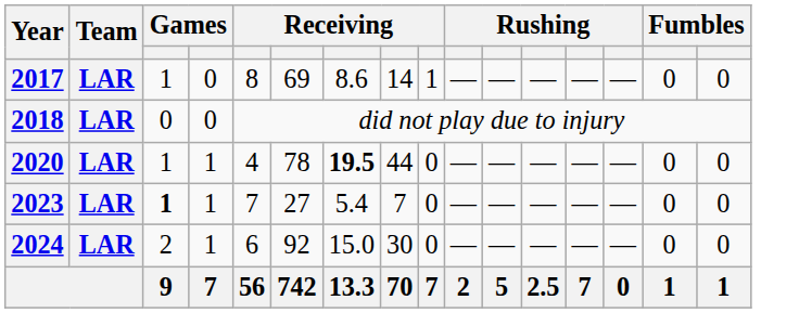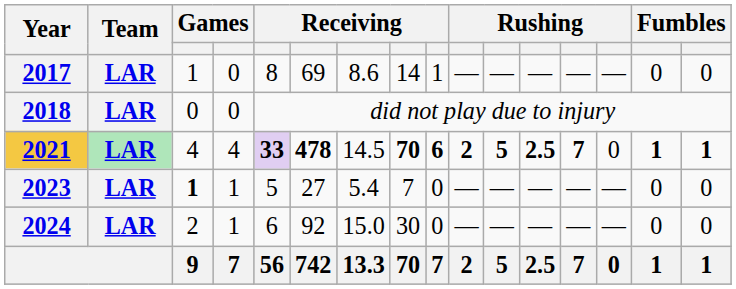- row: 2020 | LAR | 1 | 1 | 4 | 78 | 19.5 | 44 | 0 | — | — | — | — | — | 0 | 0
+ row: 2021 | LAR | 4 | 4 | 33 | 478 | 14.5 | 70 | 6 | 2 | 5 | 2.5 | 7 | 0 | 1 | 1
2023 | column 5: 7 -> 5
